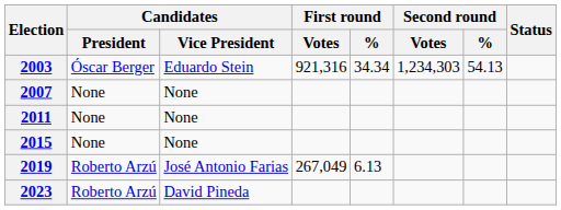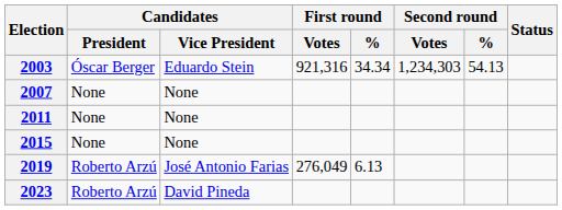2019 | First round / Votes: 267,049 -> 276,049
